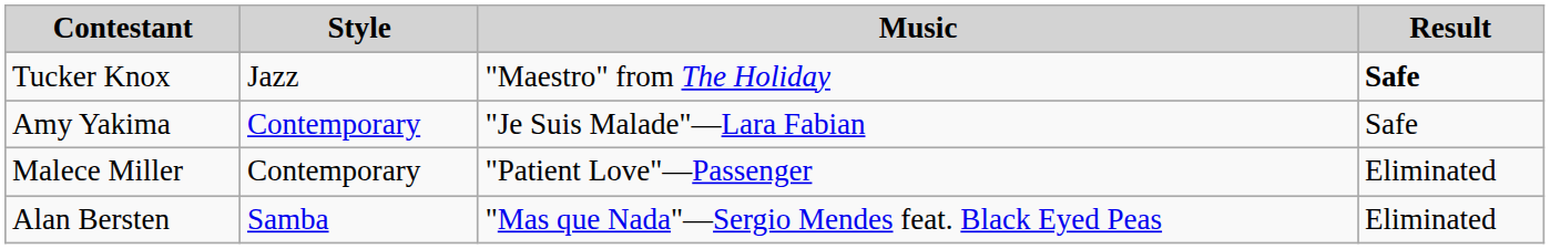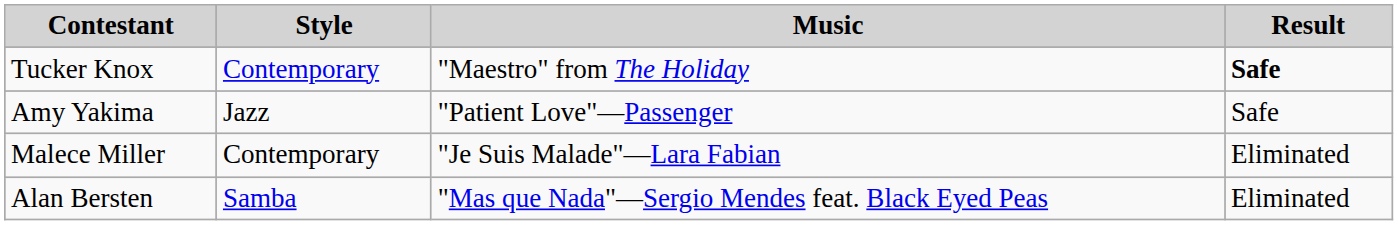Tucker Knox | Style: Jazz -> Contemporary
Amy Yakima | Style: Contemporary -> Jazz
Amy Yakima | Music: "Je Suis Malade"—Lara Fabian -> "Patient Love"—Passenger
Malece Miller | Music: "Patient Love"—Passenger -> "Je Suis Malade"—Lara Fabian
